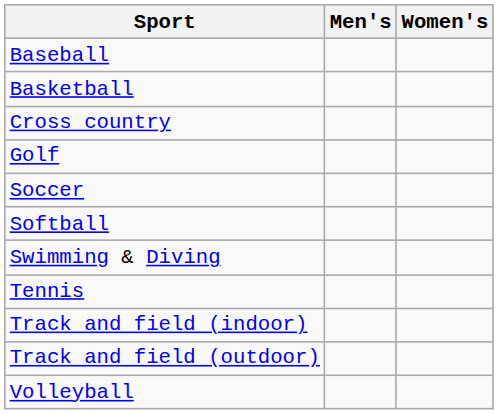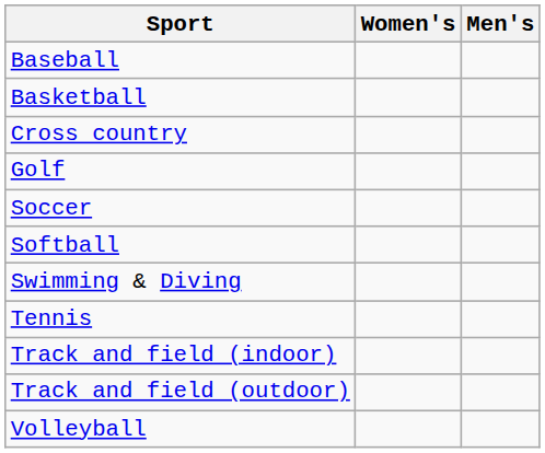columns swapped: Men's <-> Women's
